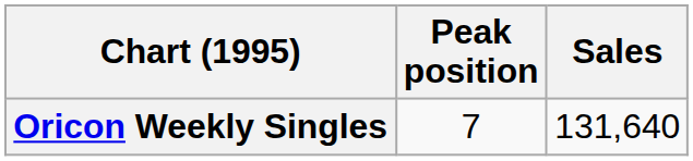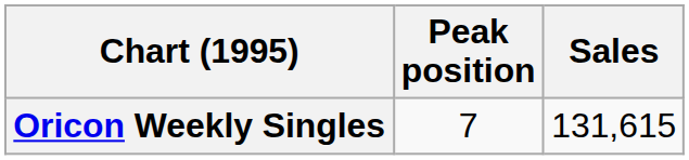Oricon Weekly Singles | Sales: 131,640 -> 131,615
